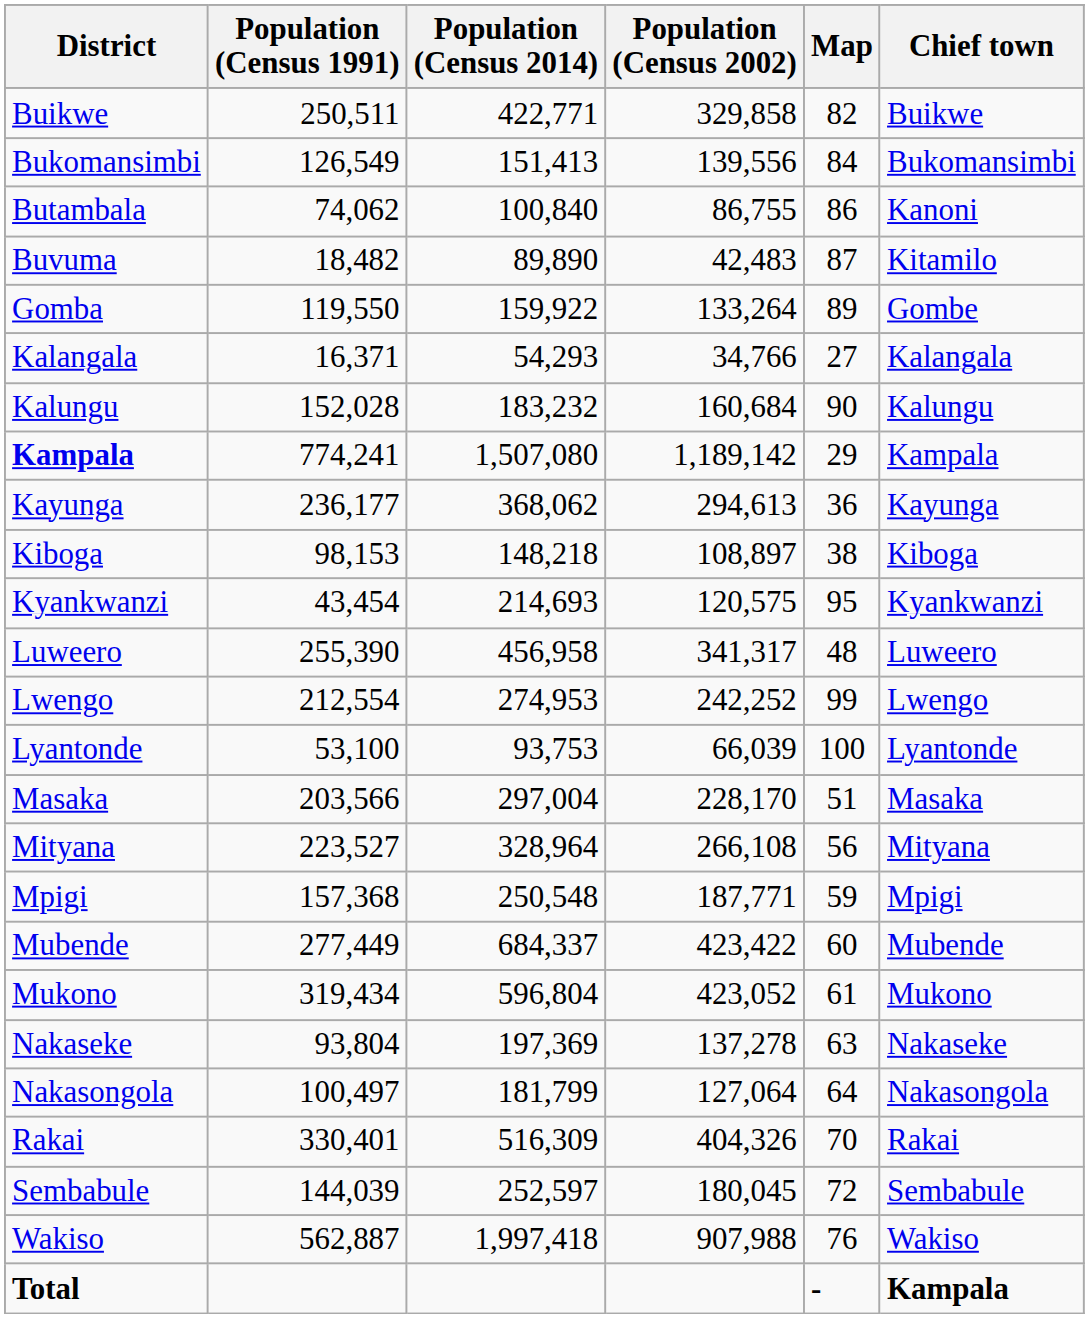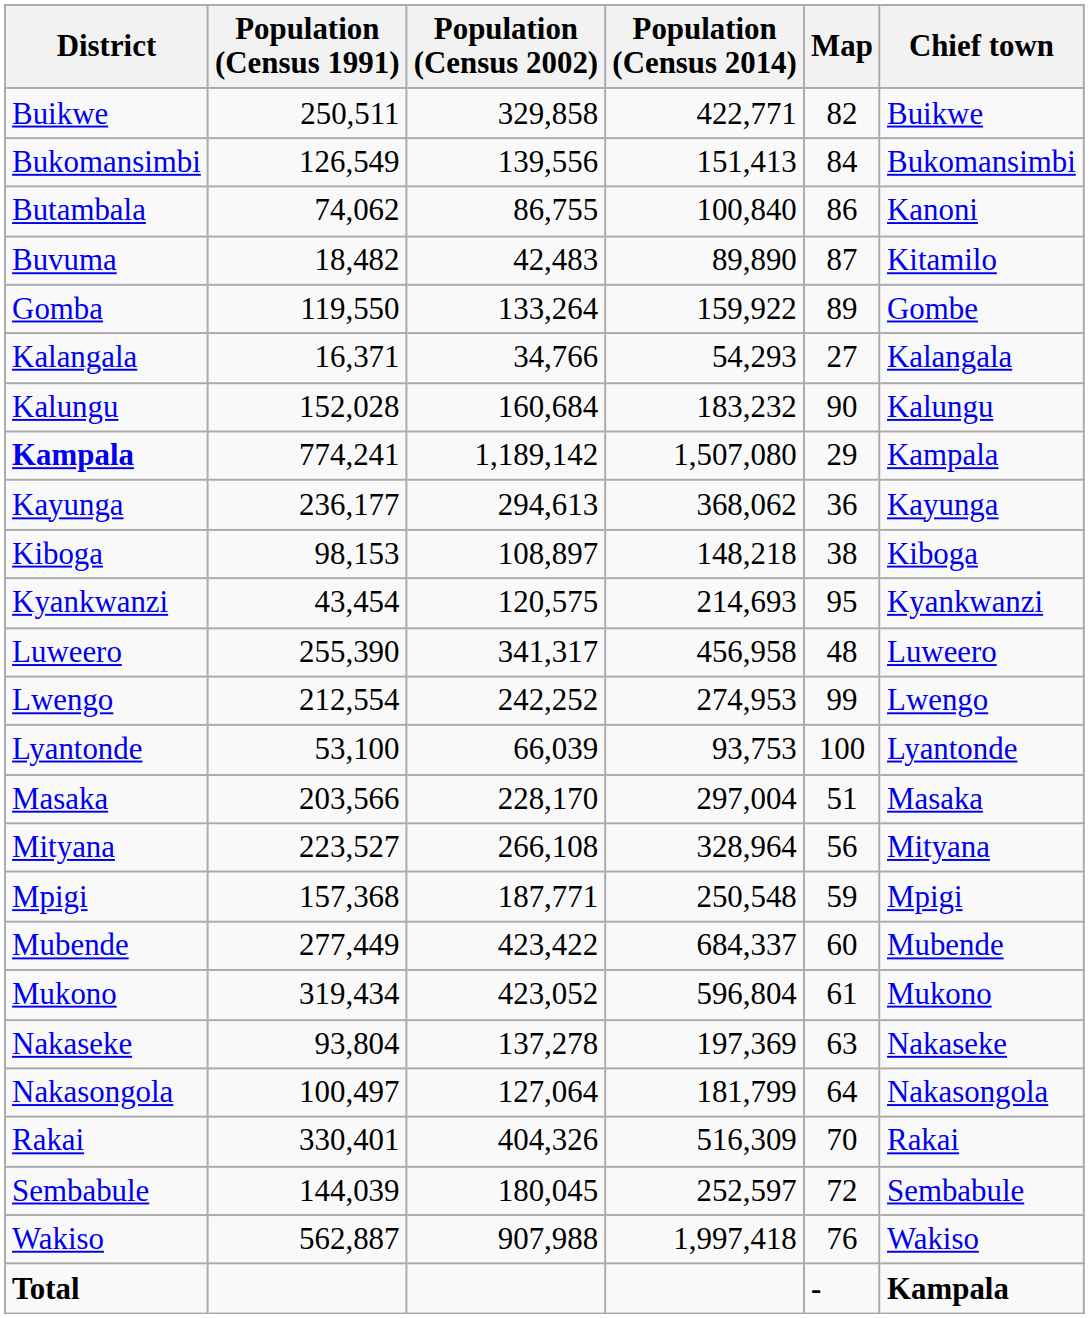columns swapped: Population (Census 2002) <-> Population (Census 2014)
